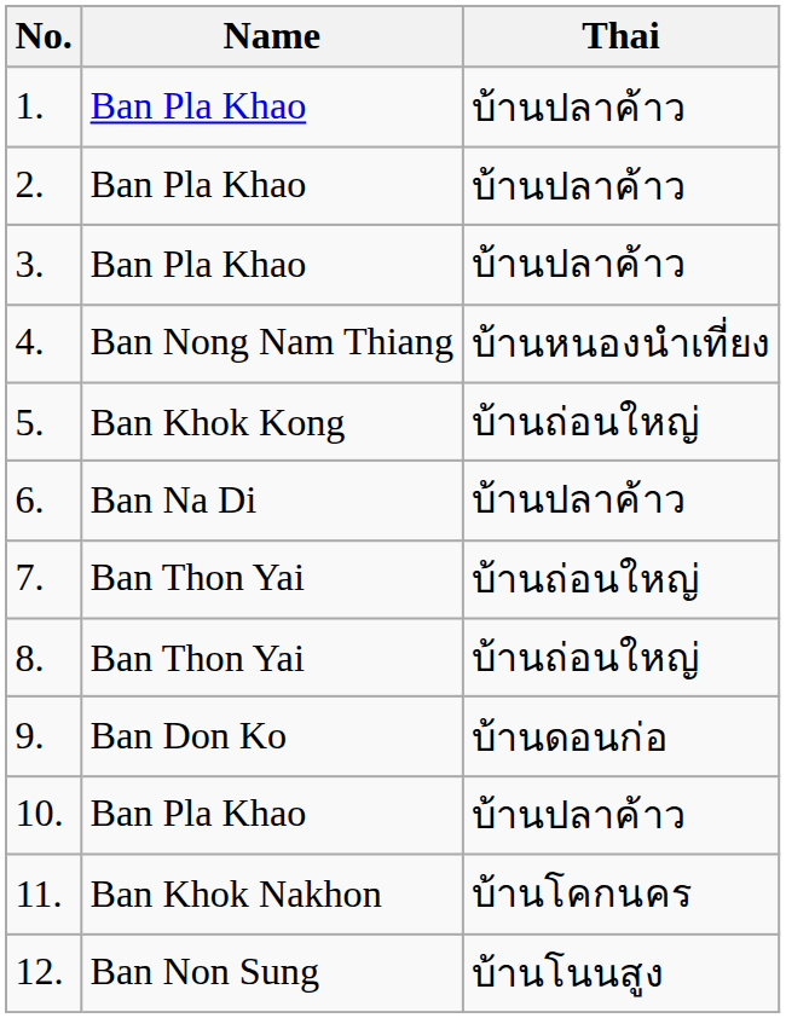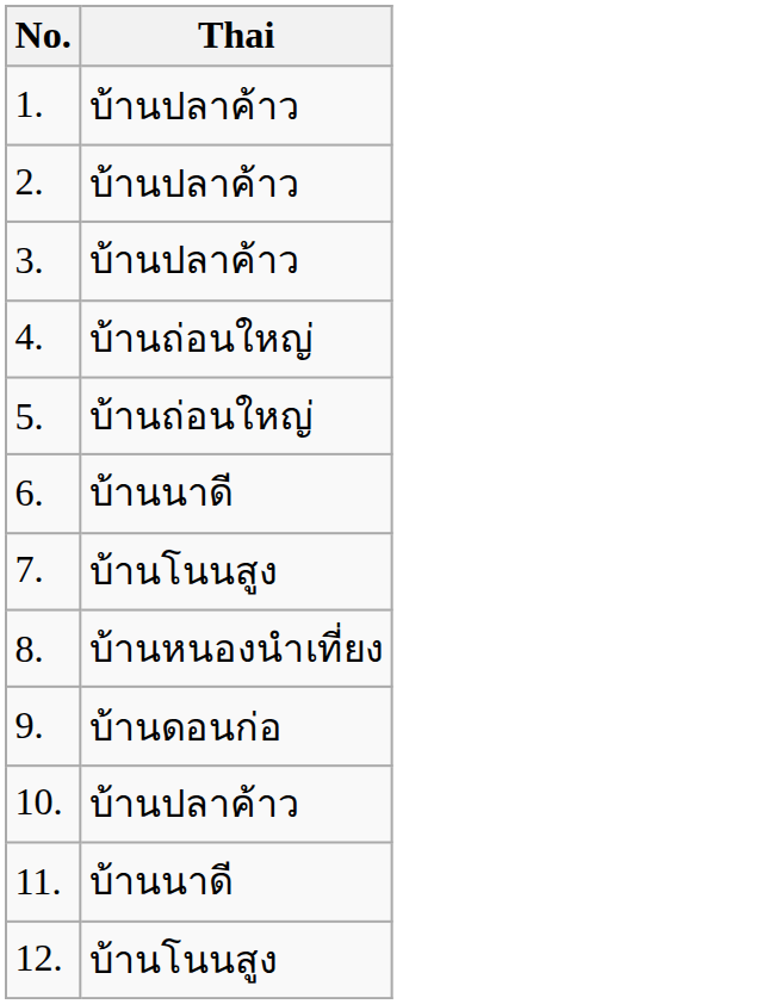- column: Name | Ban Pla Khao | Ban Pla Khao | Ban Pla Khao | Ban Nong Nam Thiang | Ban Khok Kong | Ban Na Di | Ban Thon Yai | Ban Thon Yai | Ban Don Ko | Ban Pla Khao | Ban Khok Nakhon | Ban Non Sung
4. | Thai: บ้านหนองนำเที่ยง -> บ้านถ่อนใหญ่
6. | Thai: บ้านปลาค้าว -> บ้านนาดี
7. | Thai: บ้านถ่อนใหญ่ -> บ้านโนนสูง
8. | Thai: บ้านถ่อนใหญ่ -> บ้านหนองนำเที่ยง
11. | Thai: บ้านโคกนคร -> บ้านนาดี
